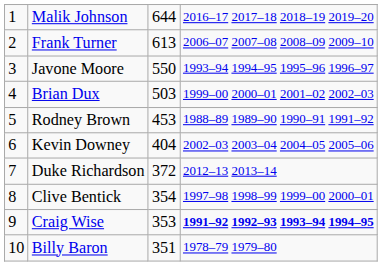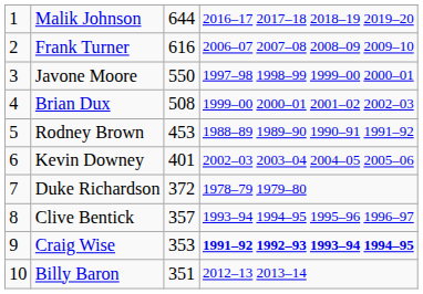Frank Turner | column 3: 613 -> 616
Javone Moore | column 4: 1993–94 1994–95 1995–96 1996–97 -> 1997–98 1998–99 1999–00 2000–01
Brian Dux | column 3: 503 -> 508
Kevin Downey | column 3: 404 -> 401
Duke Richardson | column 4: 2012–13 2013–14 -> 1978–79 1979–80
Clive Bentick | column 3: 354 -> 357
Clive Bentick | column 4: 1997–98 1998–99 1999–00 2000–01 -> 1993–94 1994–95 1995–96 1996–97
Billy Baron | column 4: 1978–79 1979–80 -> 2012–13 2013–14
